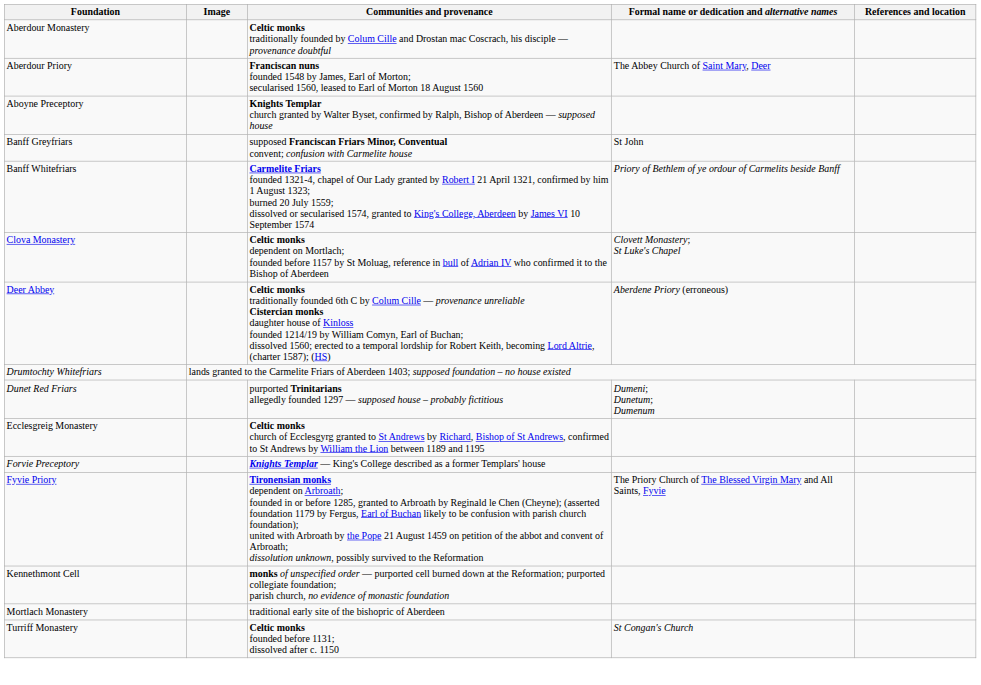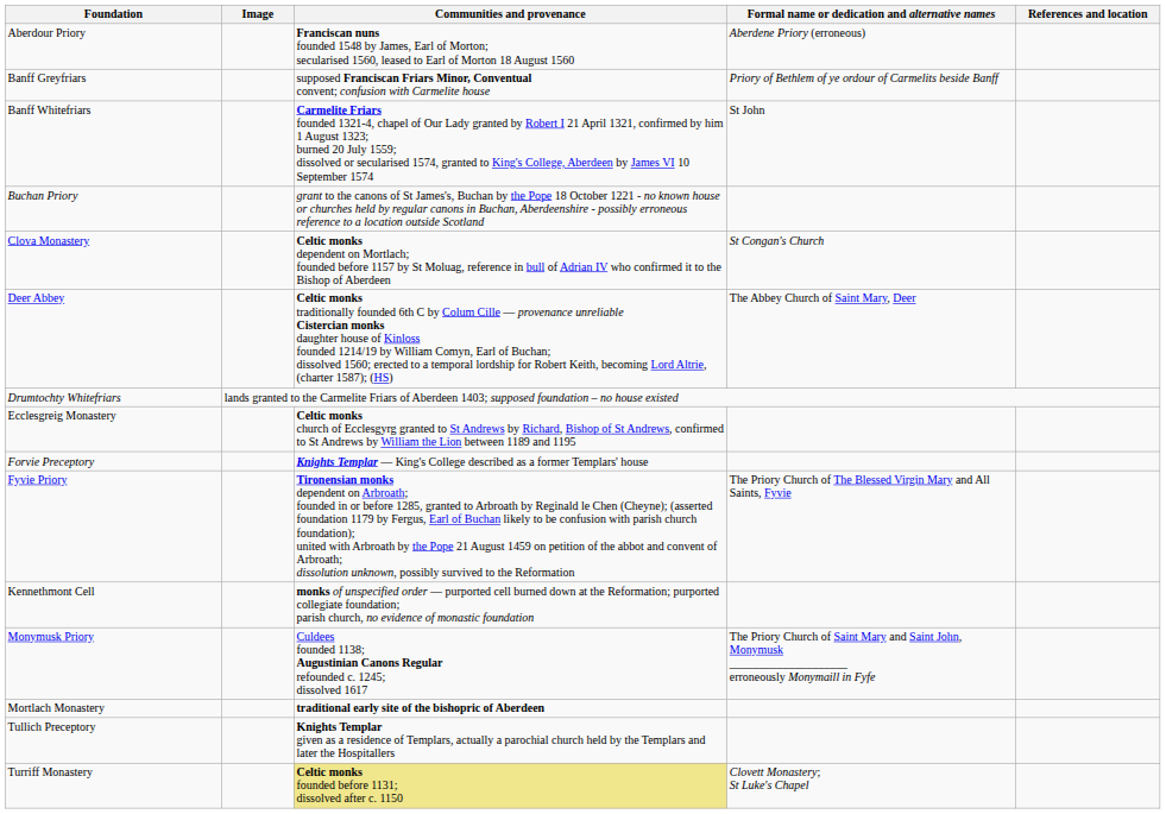- row: Aberdour Monastery | Celtic monks traditionally founded by Colum Cille and Drostan mac Coscrach, his disciple — provenance doubtful
Aberdour Priory | Formal name or dedication and alternative names: The Abbey Church of Saint Mary, Deer -> Aberdene Priory (erroneous)
- row: Aboyne Preceptory | Knights Templar church granted by Walter Byset, confirmed by Ralph, Bishop of Aberdeen — supposed house
Banff Greyfriars | Formal name or dedication and alternative names: St John -> Priory of Bethlem of ye ordour of Carmelits beside Banff
Banff Whitefriars | Formal name or dedication and alternative names: Priory of Bethlem of ye ordour of Carmelits beside Banff -> St John
+ row: Buchan Priory | grant to the canons of St James's, Buchan by the Pope 18 October 1221 - no known house or churches held by regular canons in Buchan, Aberdeenshire - possibly erroneous reference to a location outside Scotland
Clova Monastery | Formal name or dedication and alternative names: Clovett Monastery; St Luke's Chapel -> St Congan's Church
Deer Abbey | Formal name or dedication and alternative names: Aberdene Priory (erroneous) -> The Abbey Church of Saint Mary, Deer
- row: Dunet Red Friars | purported Trinitarians allegedly founded 1297 — supposed house – probably fictitious | Dumeni; Dunetum; Dumenum
+ row: Monymusk Priory | Culdees founded 1138; Augustinian Canons Regular refounded c. 1245; dissolved 1617 | The Priory Church of Saint Mary and Saint John, Monymusk ____________________ erroneously Monymaill in Fyfe
Mortlach Monastery | Communities and provenance: normal -> bold
+ row: Tullich Preceptory | Knights Templar given as a residence of Templars, actually a parochial church held by the Templars and later the Hospitallers
Turriff Monastery | Communities and provenance: no background -> khaki background
Turriff Monastery | Formal name or dedication and alternative names: St Congan's Church -> Clovett Monastery; St Luke's Chapel
